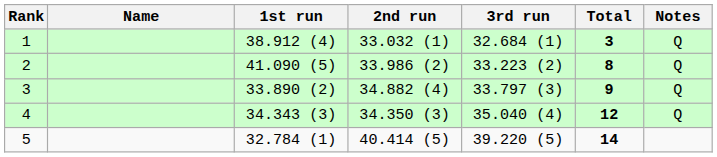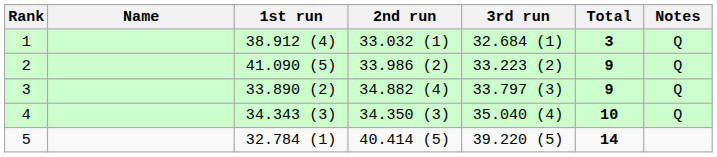2 | Total: 8 -> 9
4 | Total: 12 -> 10
